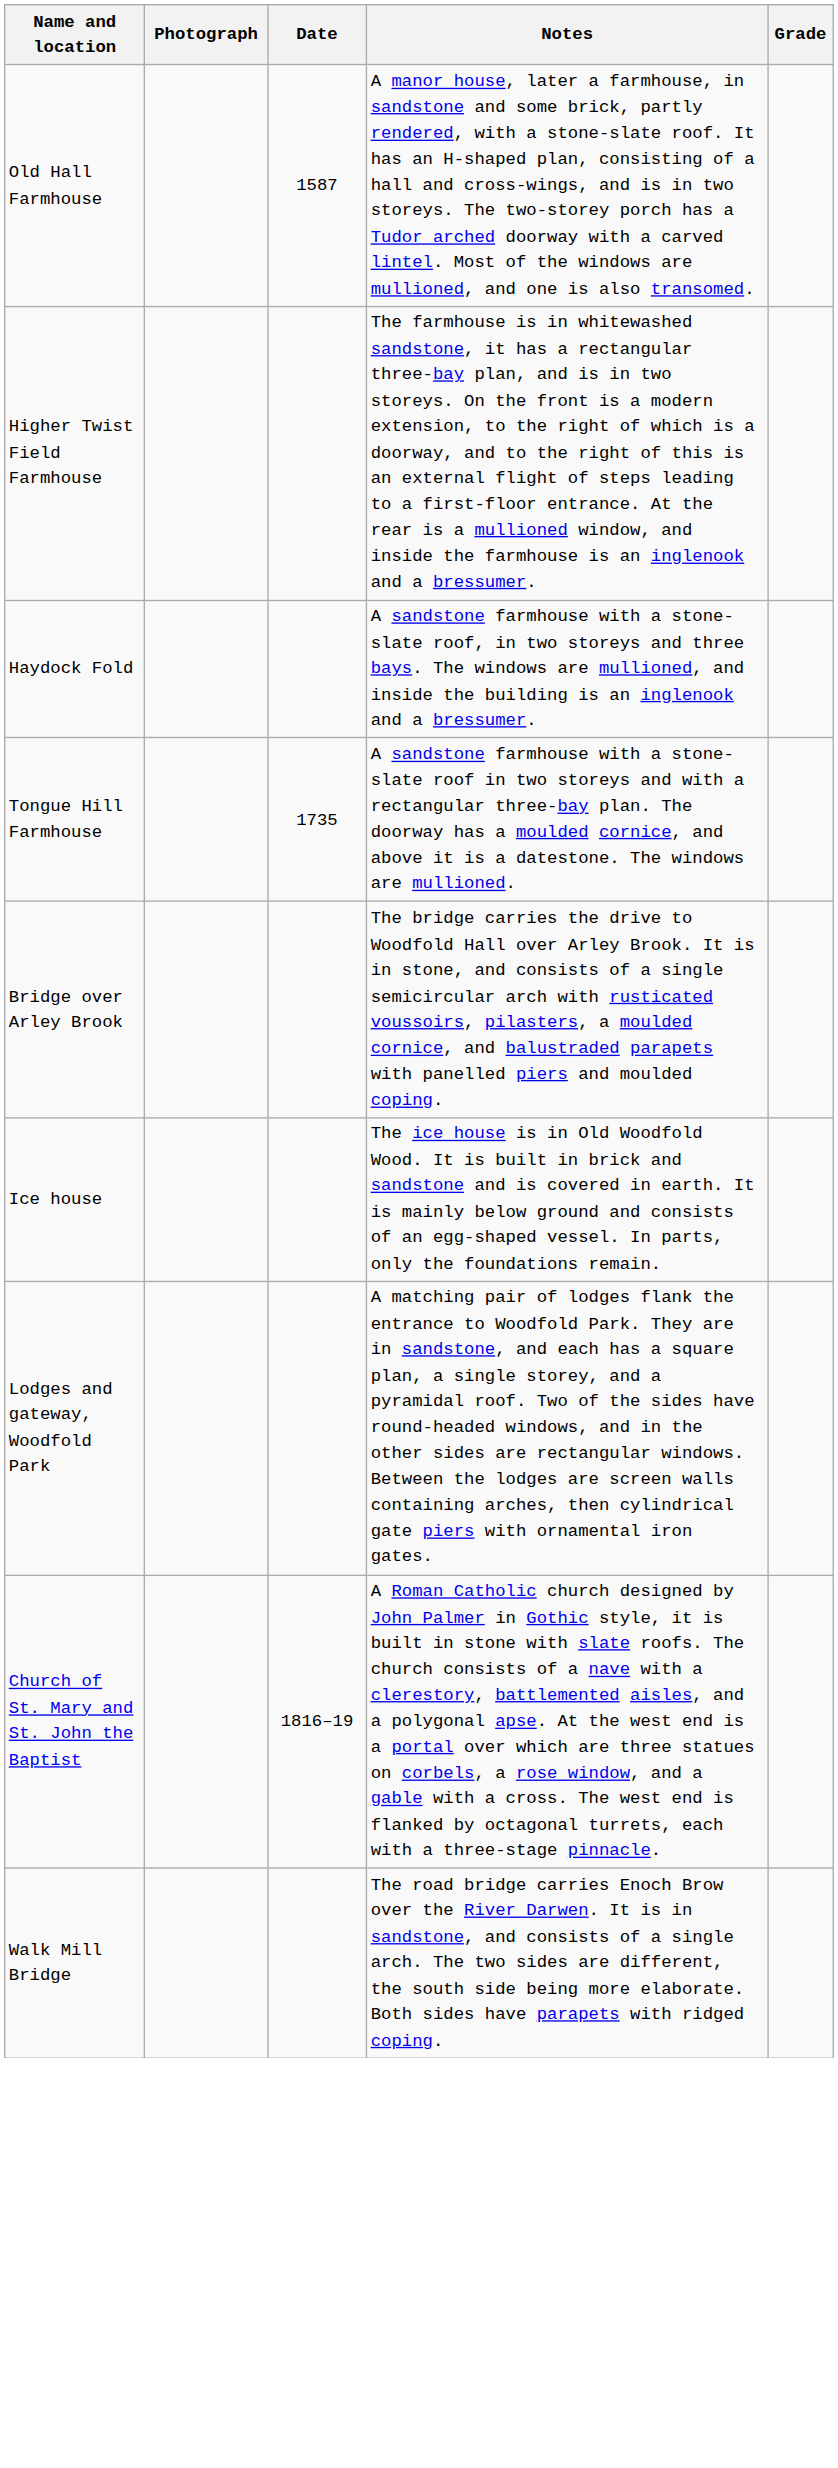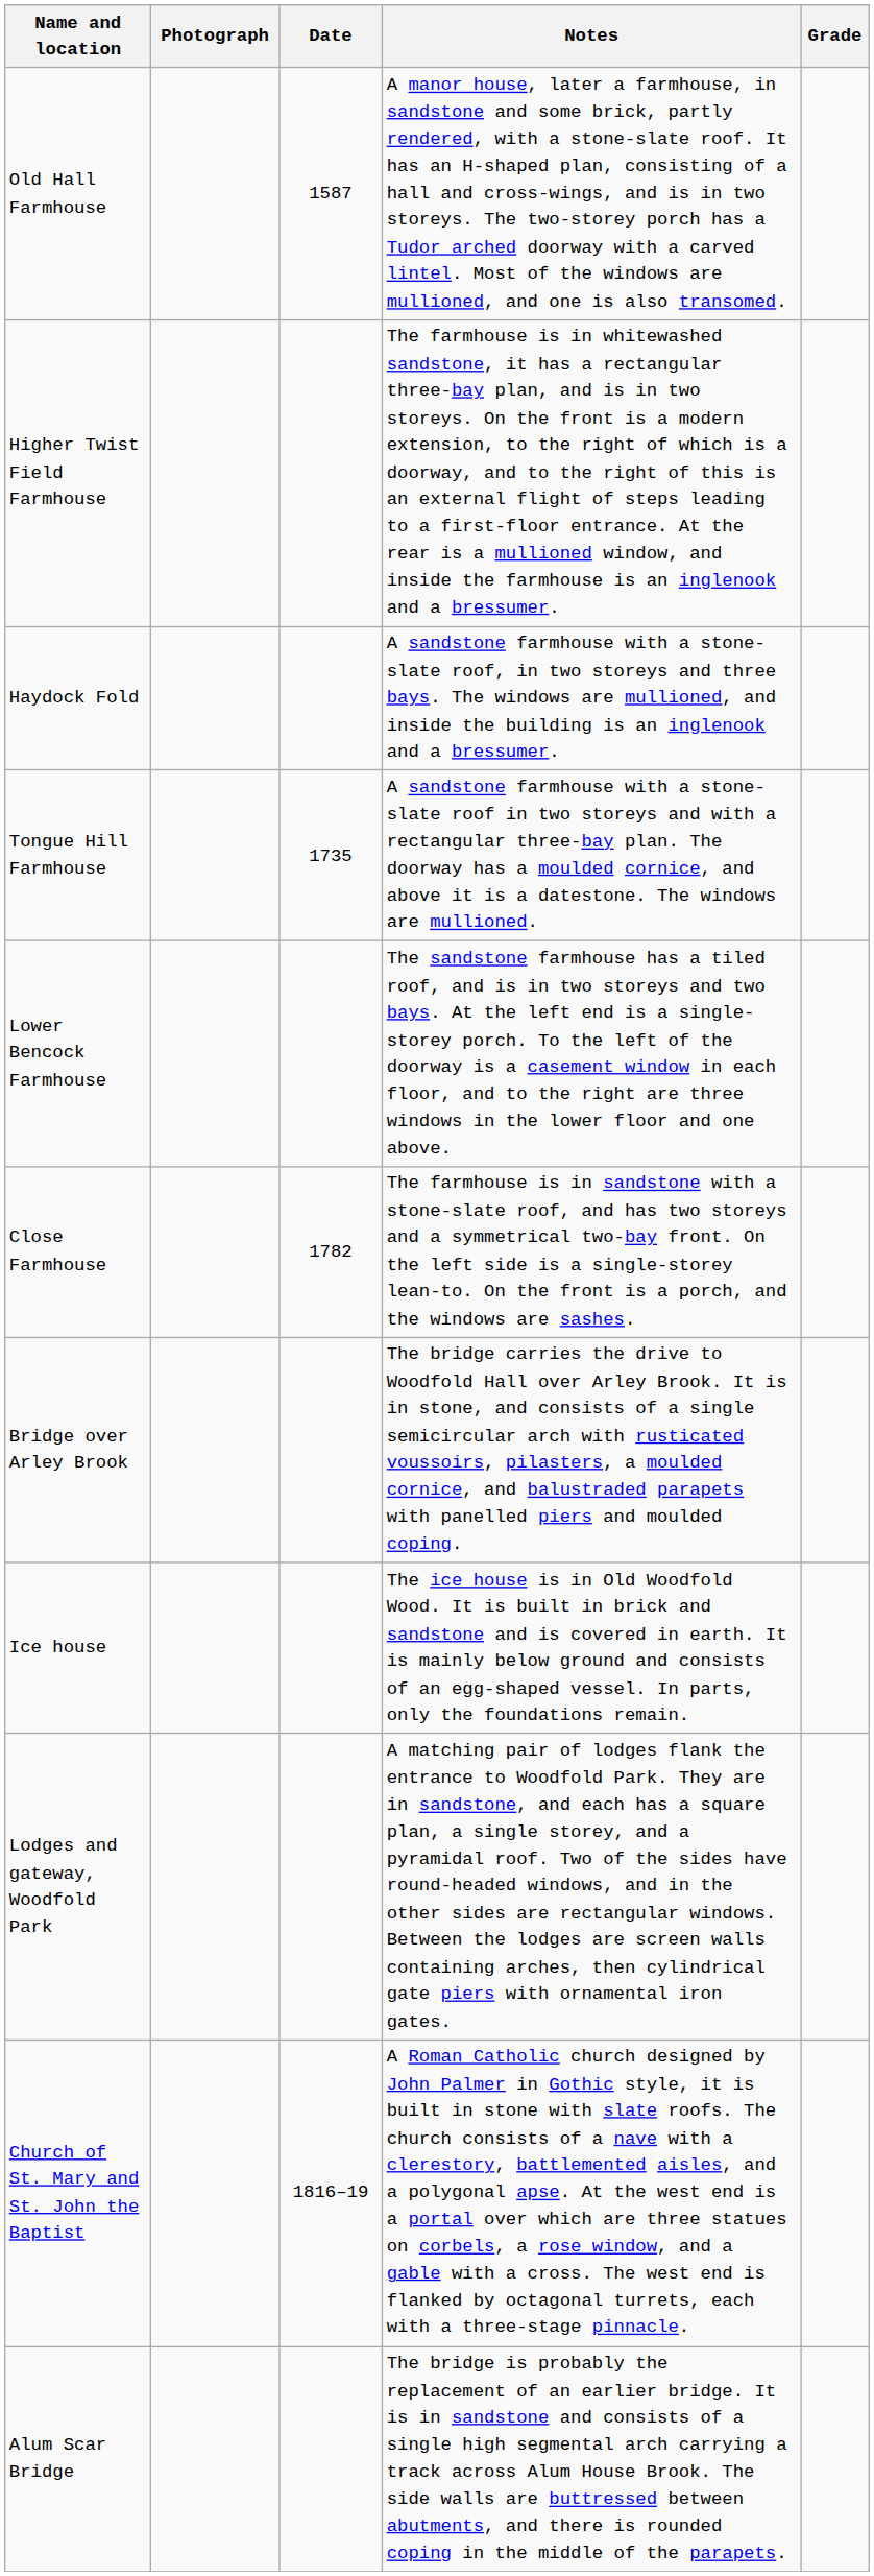+ row: Lower Bencock Farmhouse | The sandstone farmhouse has a tiled roof, and is in two storeys and two bays. At the left end is a single-storey porch. To the left of the doorway is a casement window in each floor, and to the right are three windows in the lower floor and one above.
+ row: Close Farmhouse | 1782 | The farmhouse is in sandstone with a stone-slate roof, and has two storeys and a symmetrical two-bay front. On the left side is a single-storey lean-to. On the front is a porch, and the windows are sashes.
- row: Walk Mill Bridge | The road bridge carries Enoch Brow over the River Darwen. It is in sandstone, and consists of a single arch. The two sides are different, the south side being more elaborate. Both sides have parapets with ridged coping.
+ row: Alum Scar Bridge | The bridge is probably the replacement of an earlier bridge. It is in sandstone and consists of a single high segmental arch carrying a track across Alum House Brook. The side walls are buttressed between abutments, and there is rounded coping in the middle of the parapets.
